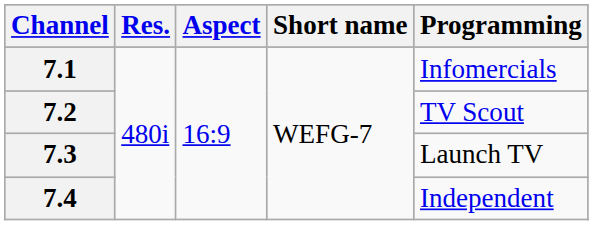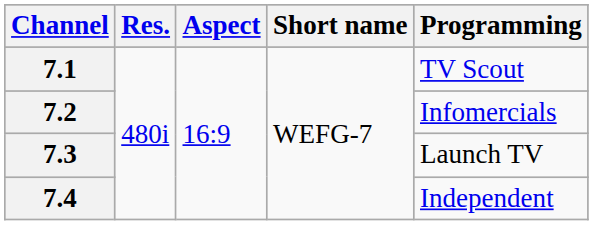7.1 | Programming: Infomercials -> TV Scout
7.2 | Programming: TV Scout -> Infomercials
